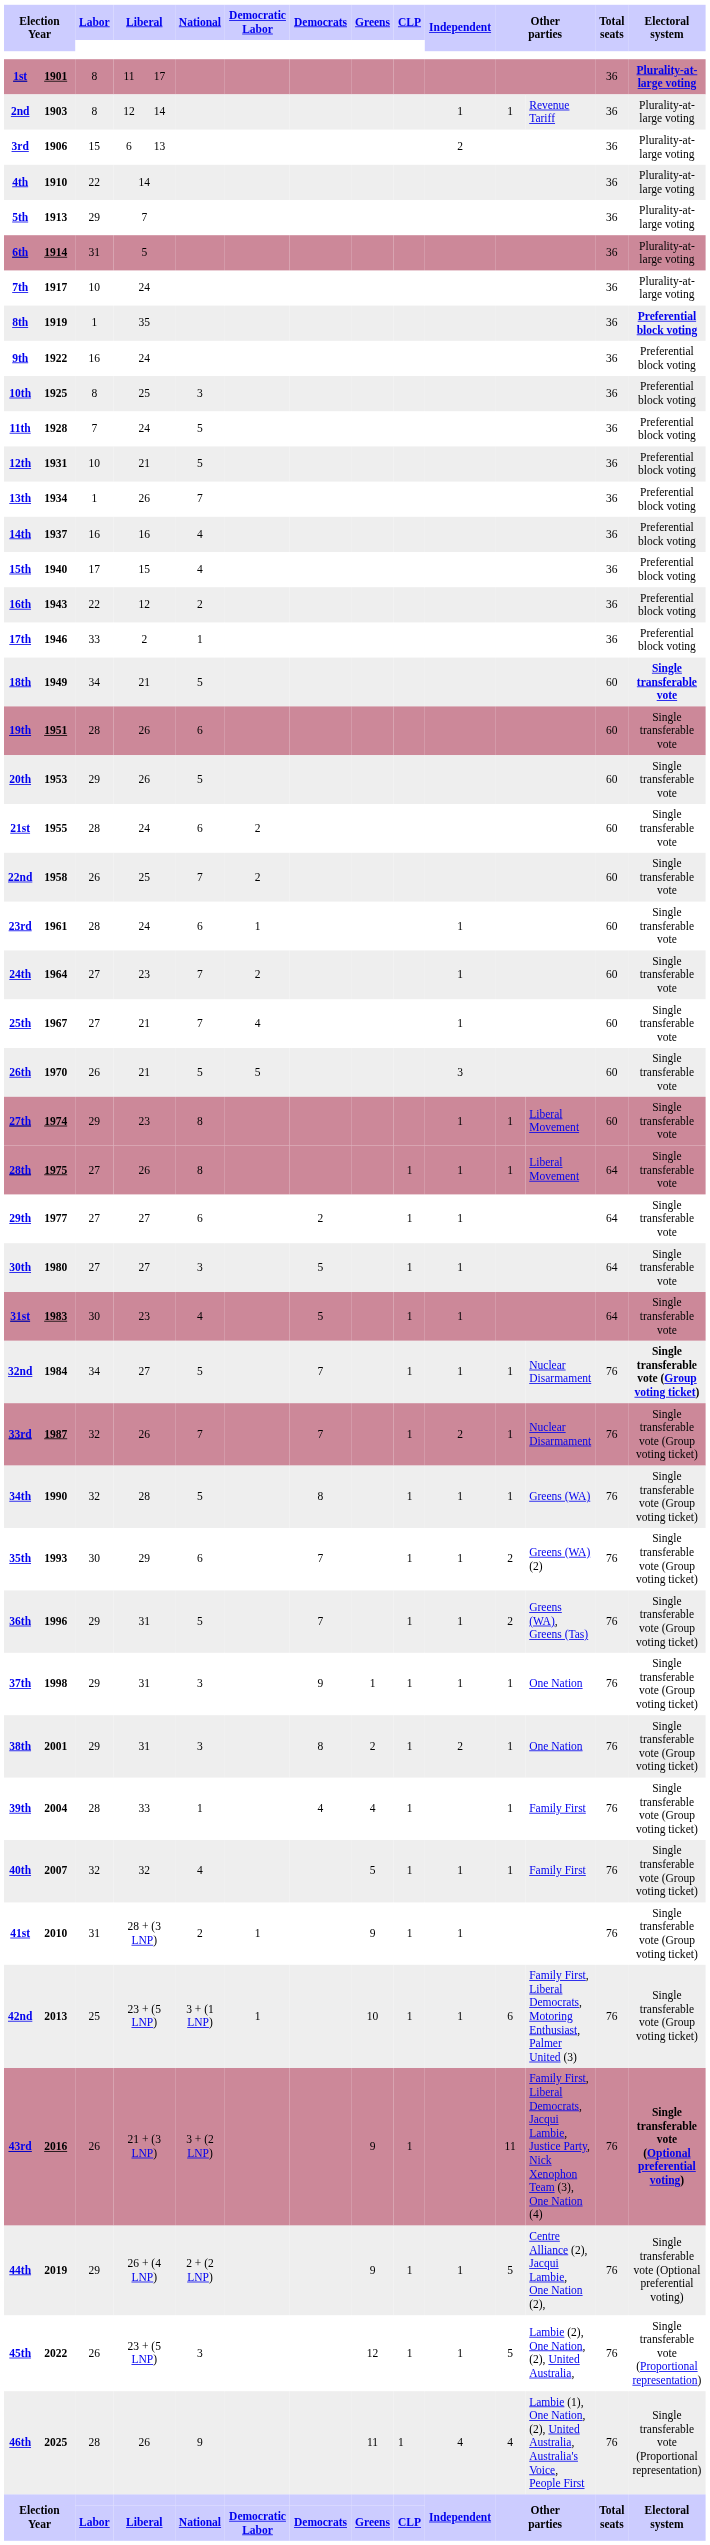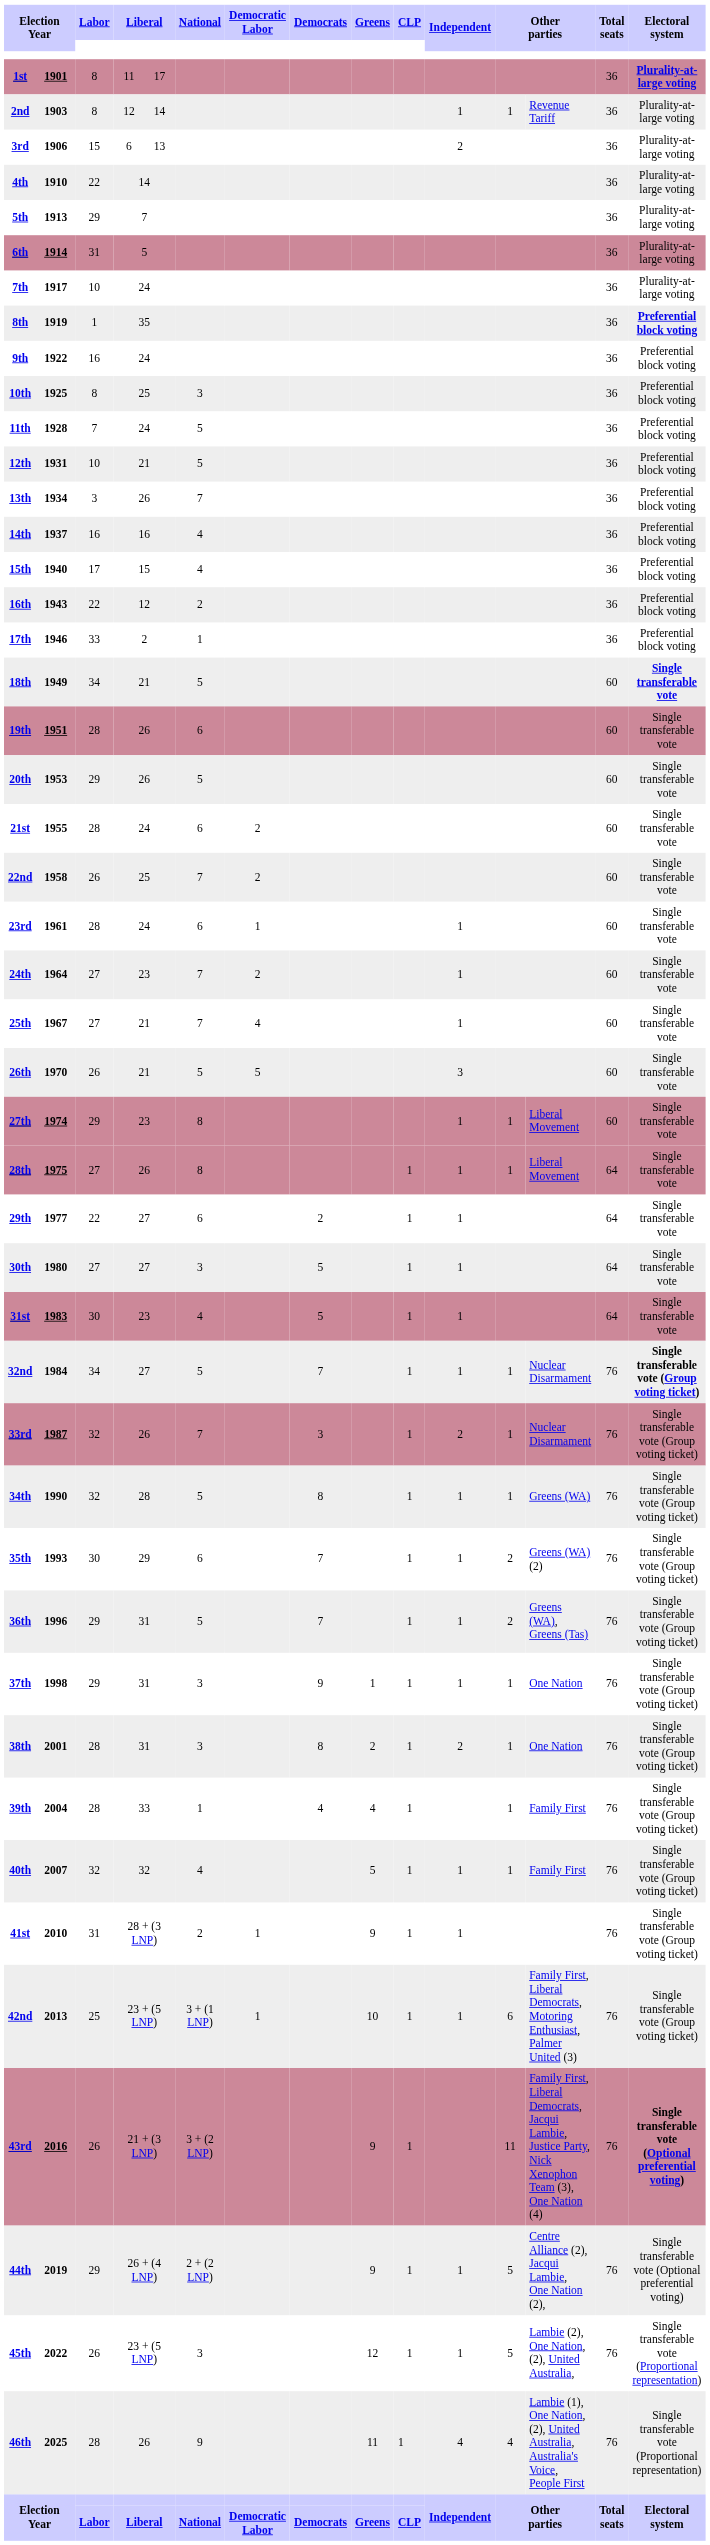13th | Labor: 1 -> 3
29th | Labor: 27 -> 22
33rd | Democrats: 7 -> 3
38th | Labor: 29 -> 28
